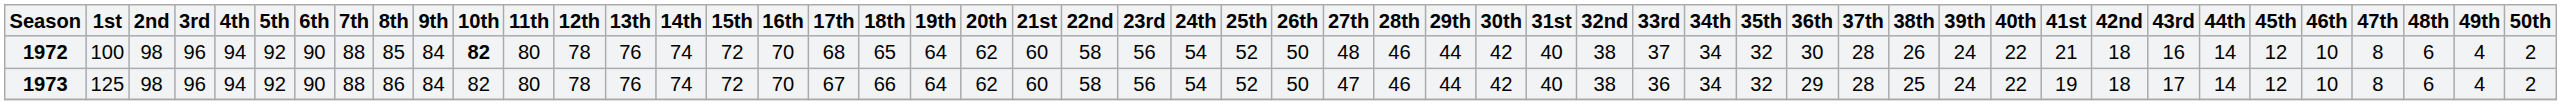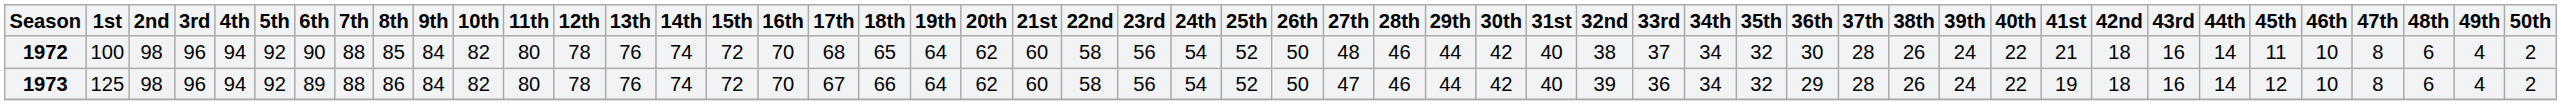1972 | 10th: bold -> normal
1972 | 45th: 12 -> 11
1973 | 6th: 90 -> 89
1973 | 32nd: 38 -> 39
1973 | 38th: 25 -> 26
1973 | 43rd: 17 -> 16
